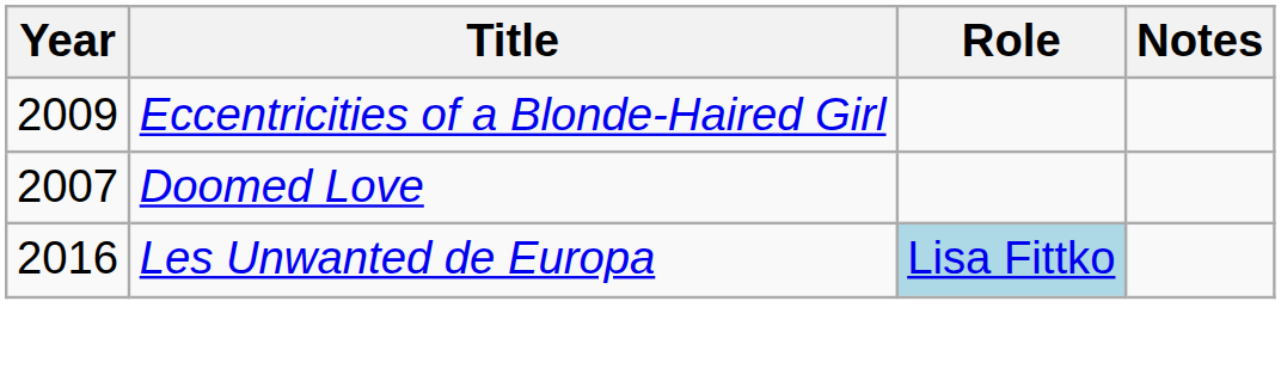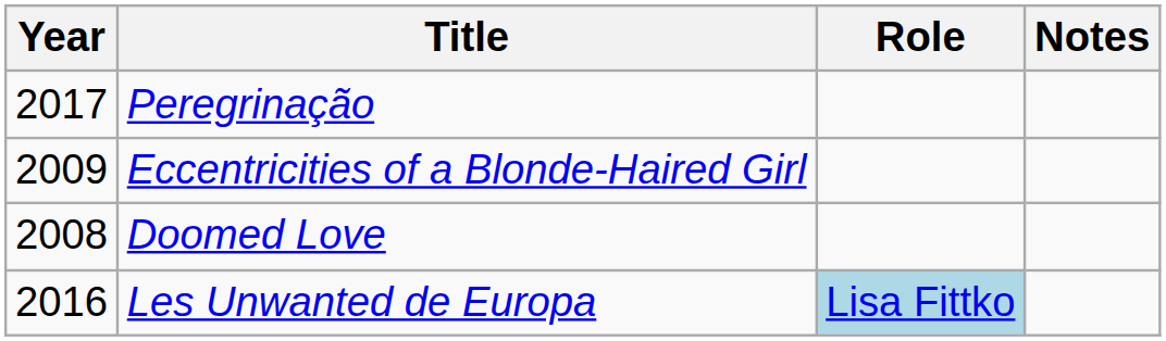+ row: 2017 | Peregrinação
Doomed Love | Year: 2007 -> 2008
